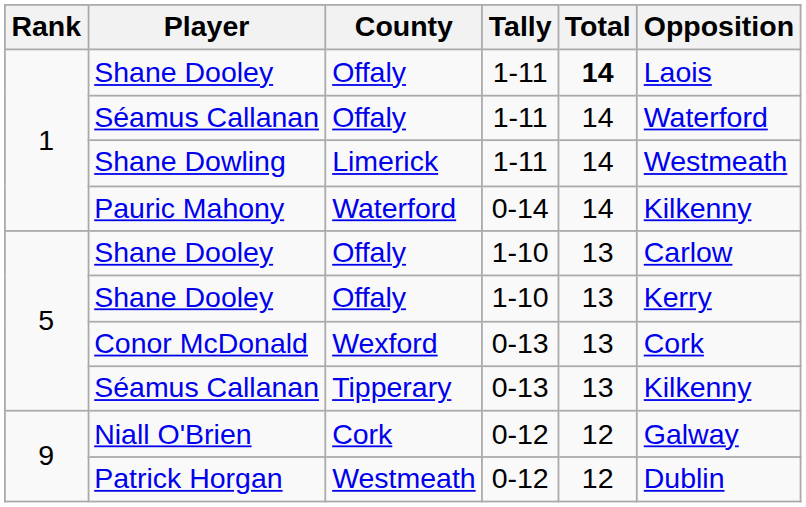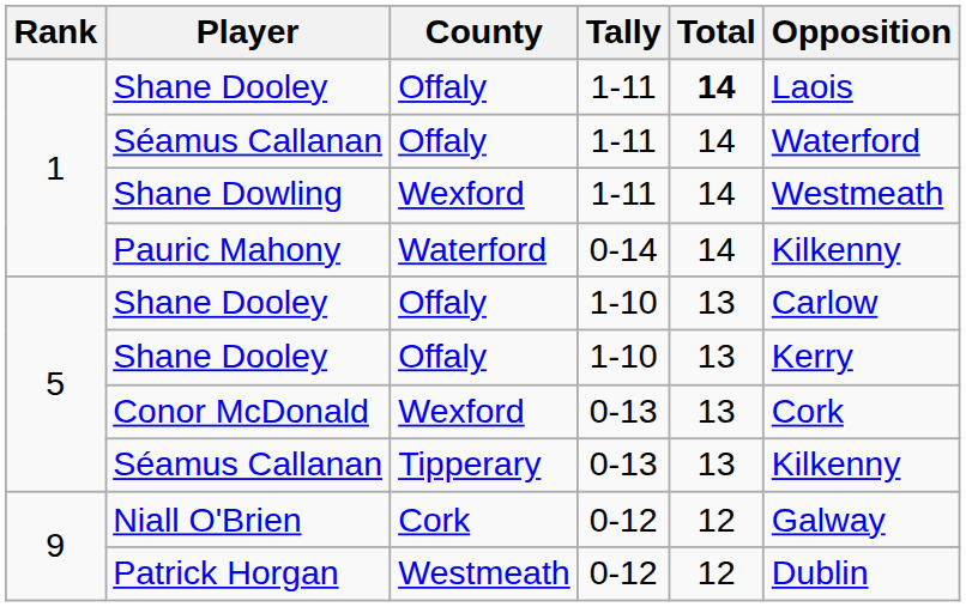Shane Dowling | County: Limerick -> Wexford
